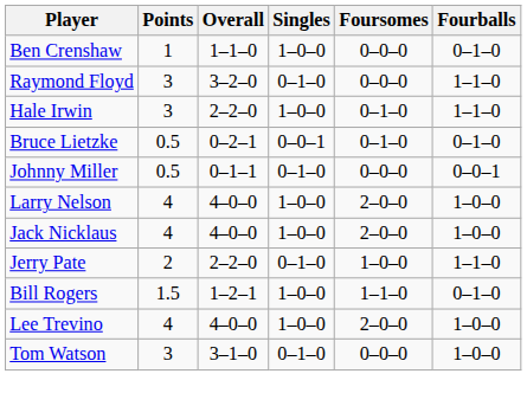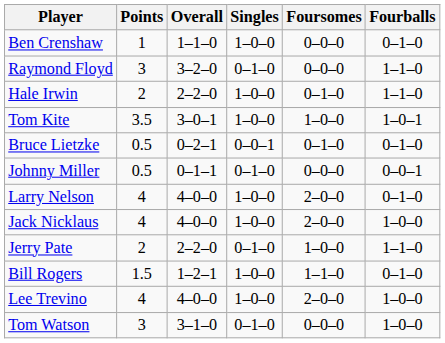Hale Irwin | Points: 3 -> 2
+ row: Tom Kite | 3.5 | 3–0–1 | 1–0–0 | 1–0–0 | 1–0–1
Larry Nelson | Fourballs: 1–0–0 -> 0–1–0
